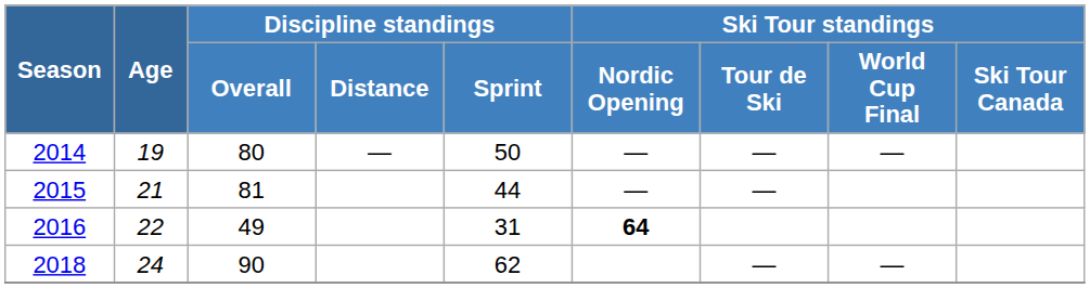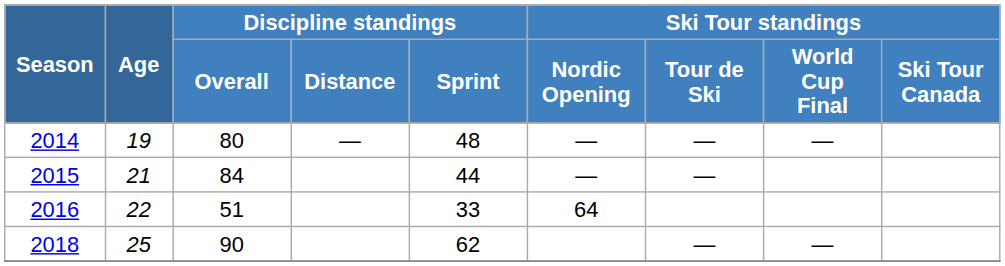2014 | Discipline standings / Sprint: 50 -> 48
2015 | Discipline standings / Overall: 81 -> 84
2016 | Discipline standings / Overall: 49 -> 51
2016 | Discipline standings / Sprint: 31 -> 33
2016 | Ski Tour standings / Nordic Opening: bold -> normal
2018 | Age: 24 -> 25
